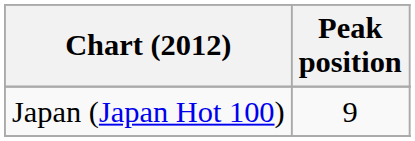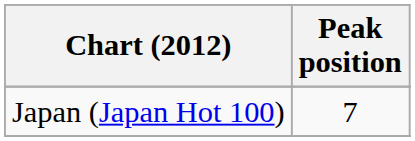Japan (Japan Hot 100) | Peak position: 9 -> 7
